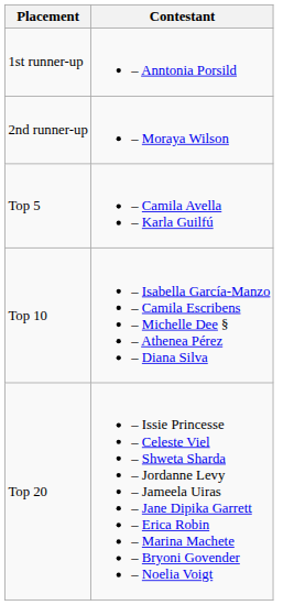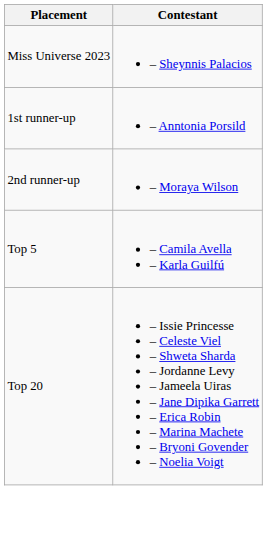+ row: Miss Universe 2023 | – Sheynnis Palacios
- row: Top 10 | – Isabella García-Manzo – Camila Escribens – Michelle Dee § – Athenea Pérez – Diana Silva
